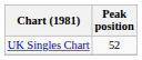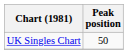UK Singles Chart | Peak position: 52 -> 50
